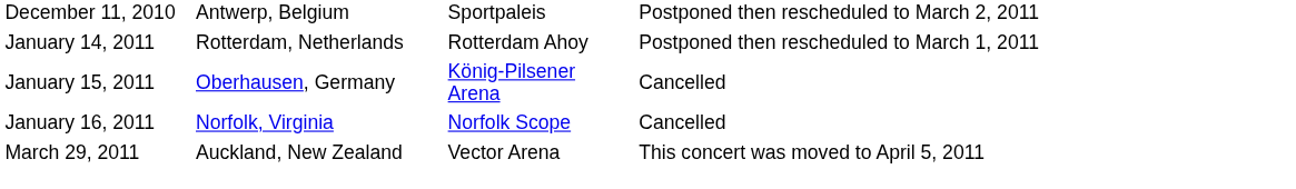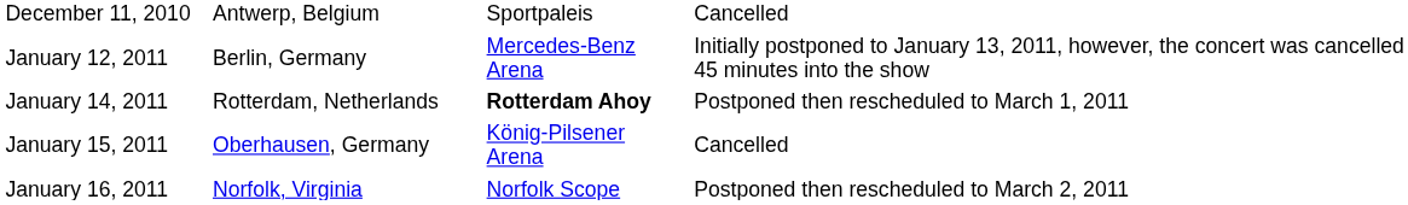December 11, 2010 | column 4: Postponed then rescheduled to March 2, 2011 -> Cancelled
+ row: January 12, 2011 | Berlin, Germany | Mercedes-Benz Arena | Initially postponed to January 13, 2011, however, the concert was cancelled 45 minutes into the show
January 14, 2011 | column 3: normal -> bold
January 16, 2011 | column 4: Cancelled -> Postponed then rescheduled to March 2, 2011
- row: March 29, 2011 | Auckland, New Zealand | Vector Arena | This concert was moved to April 5, 2011
